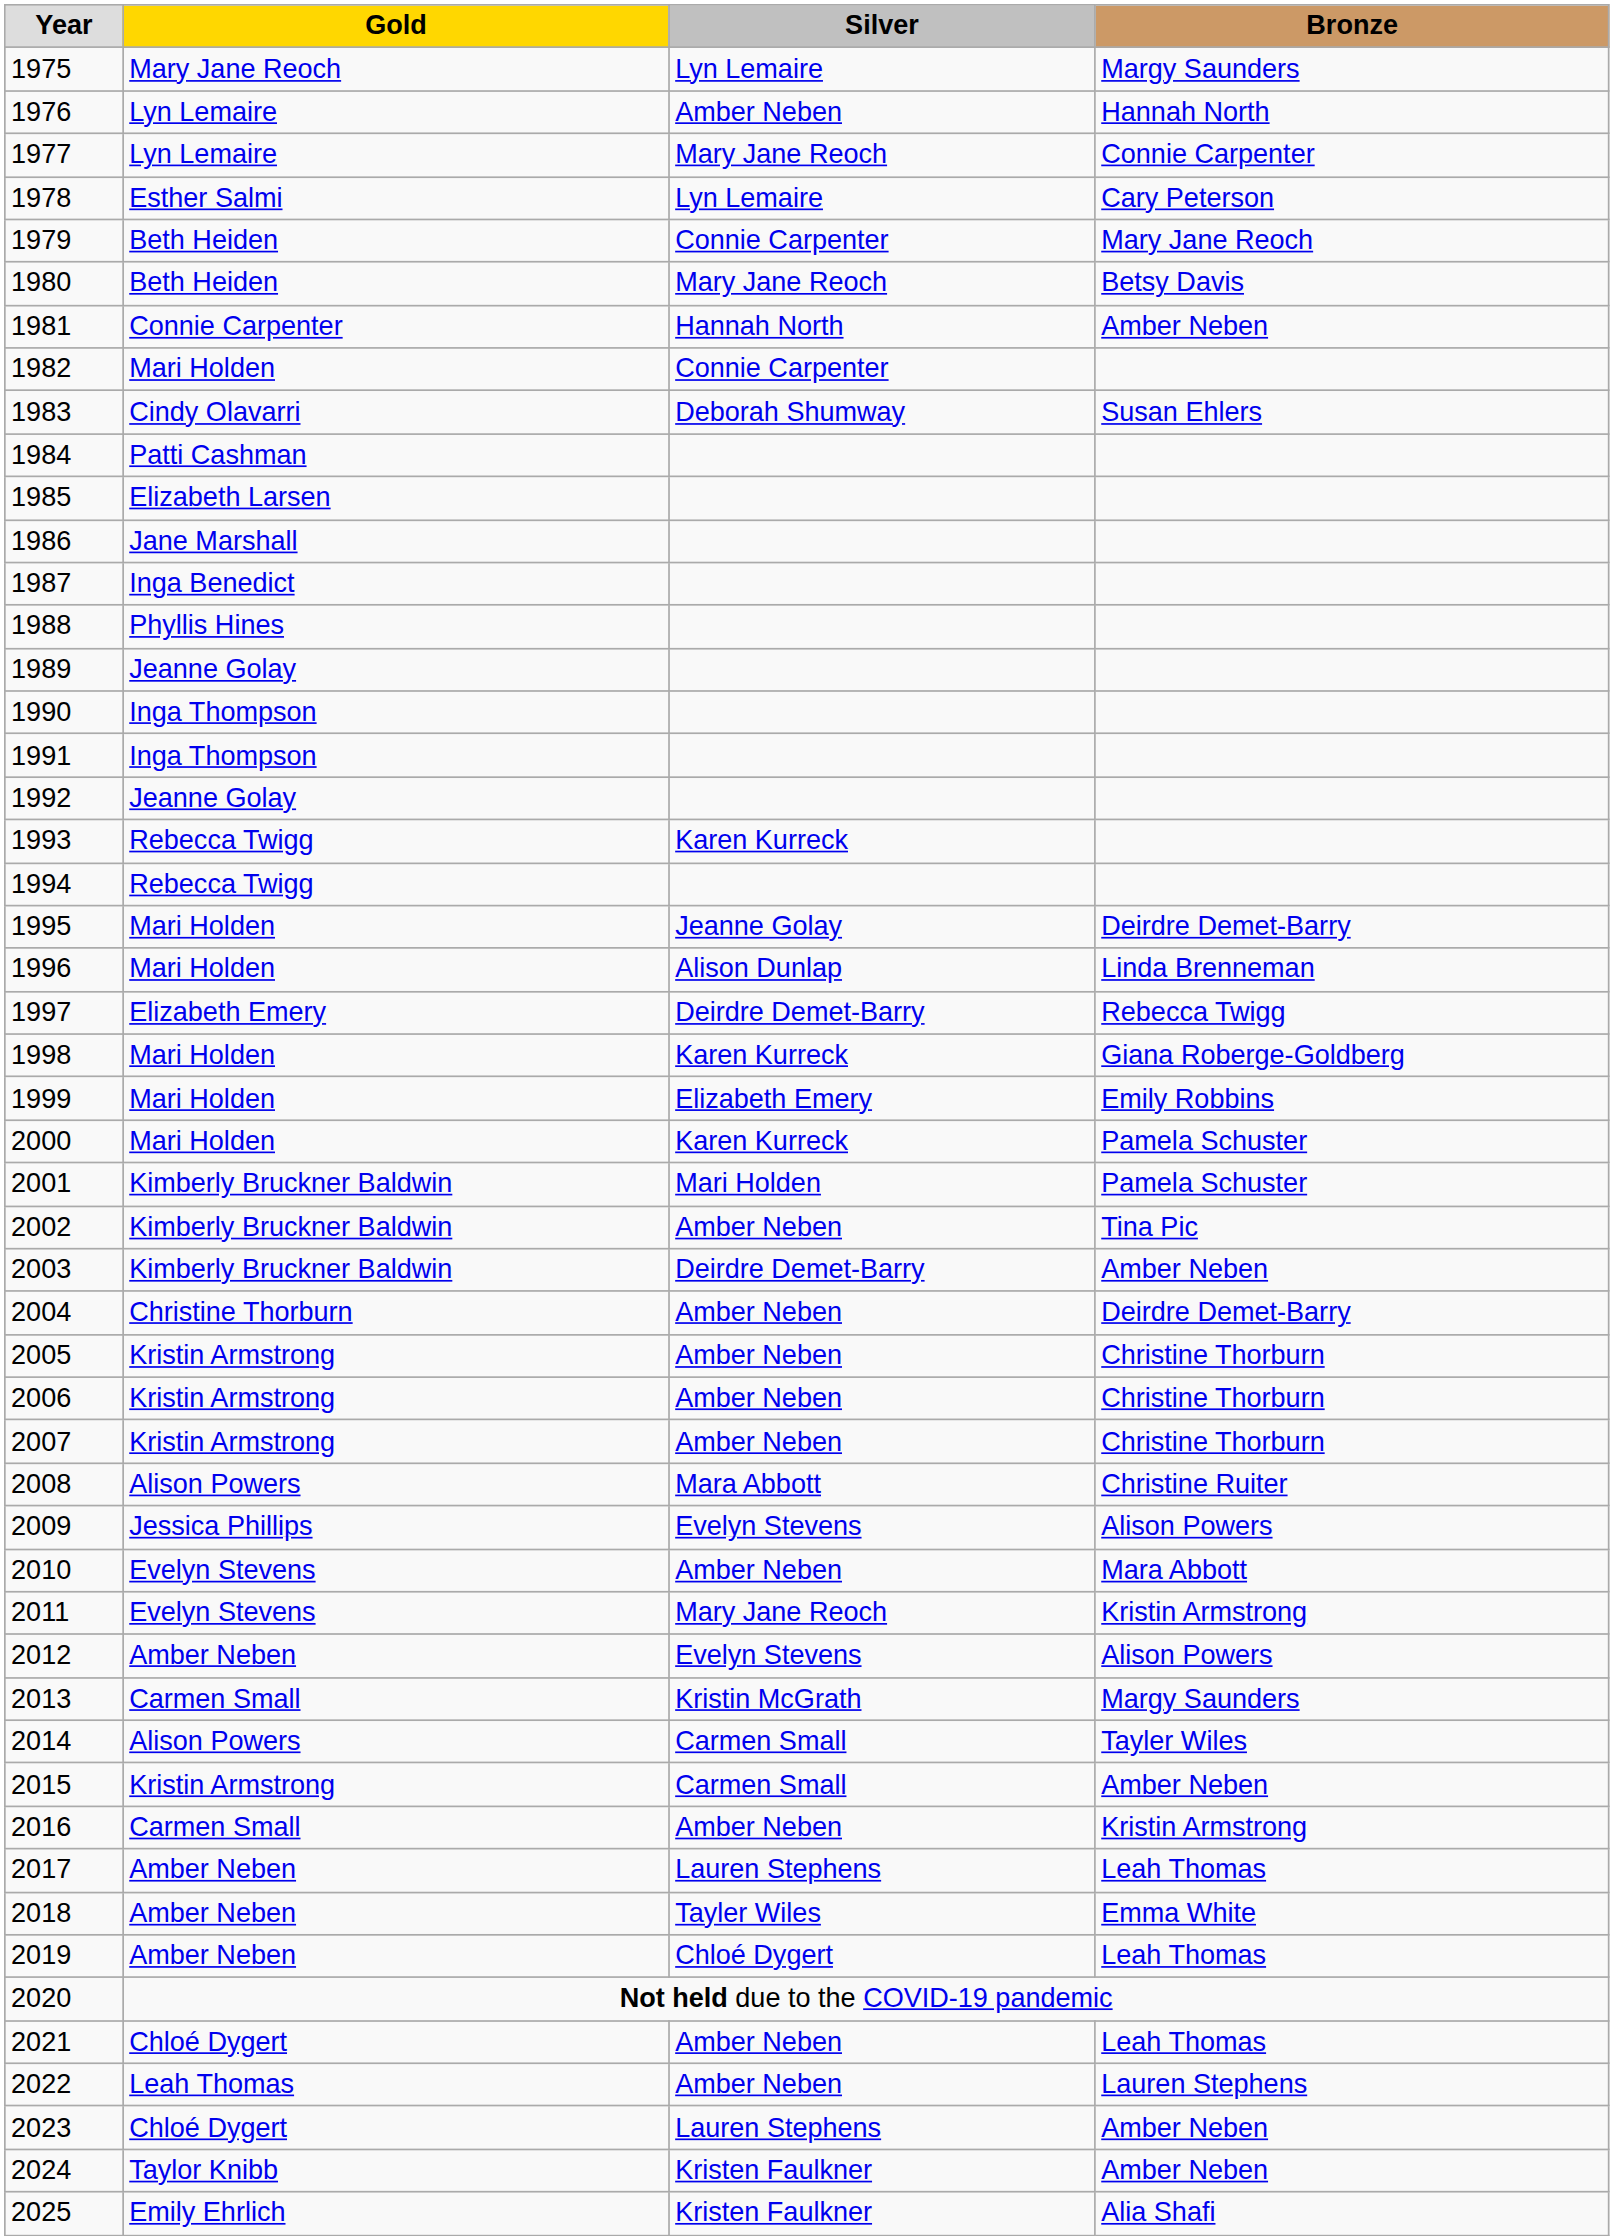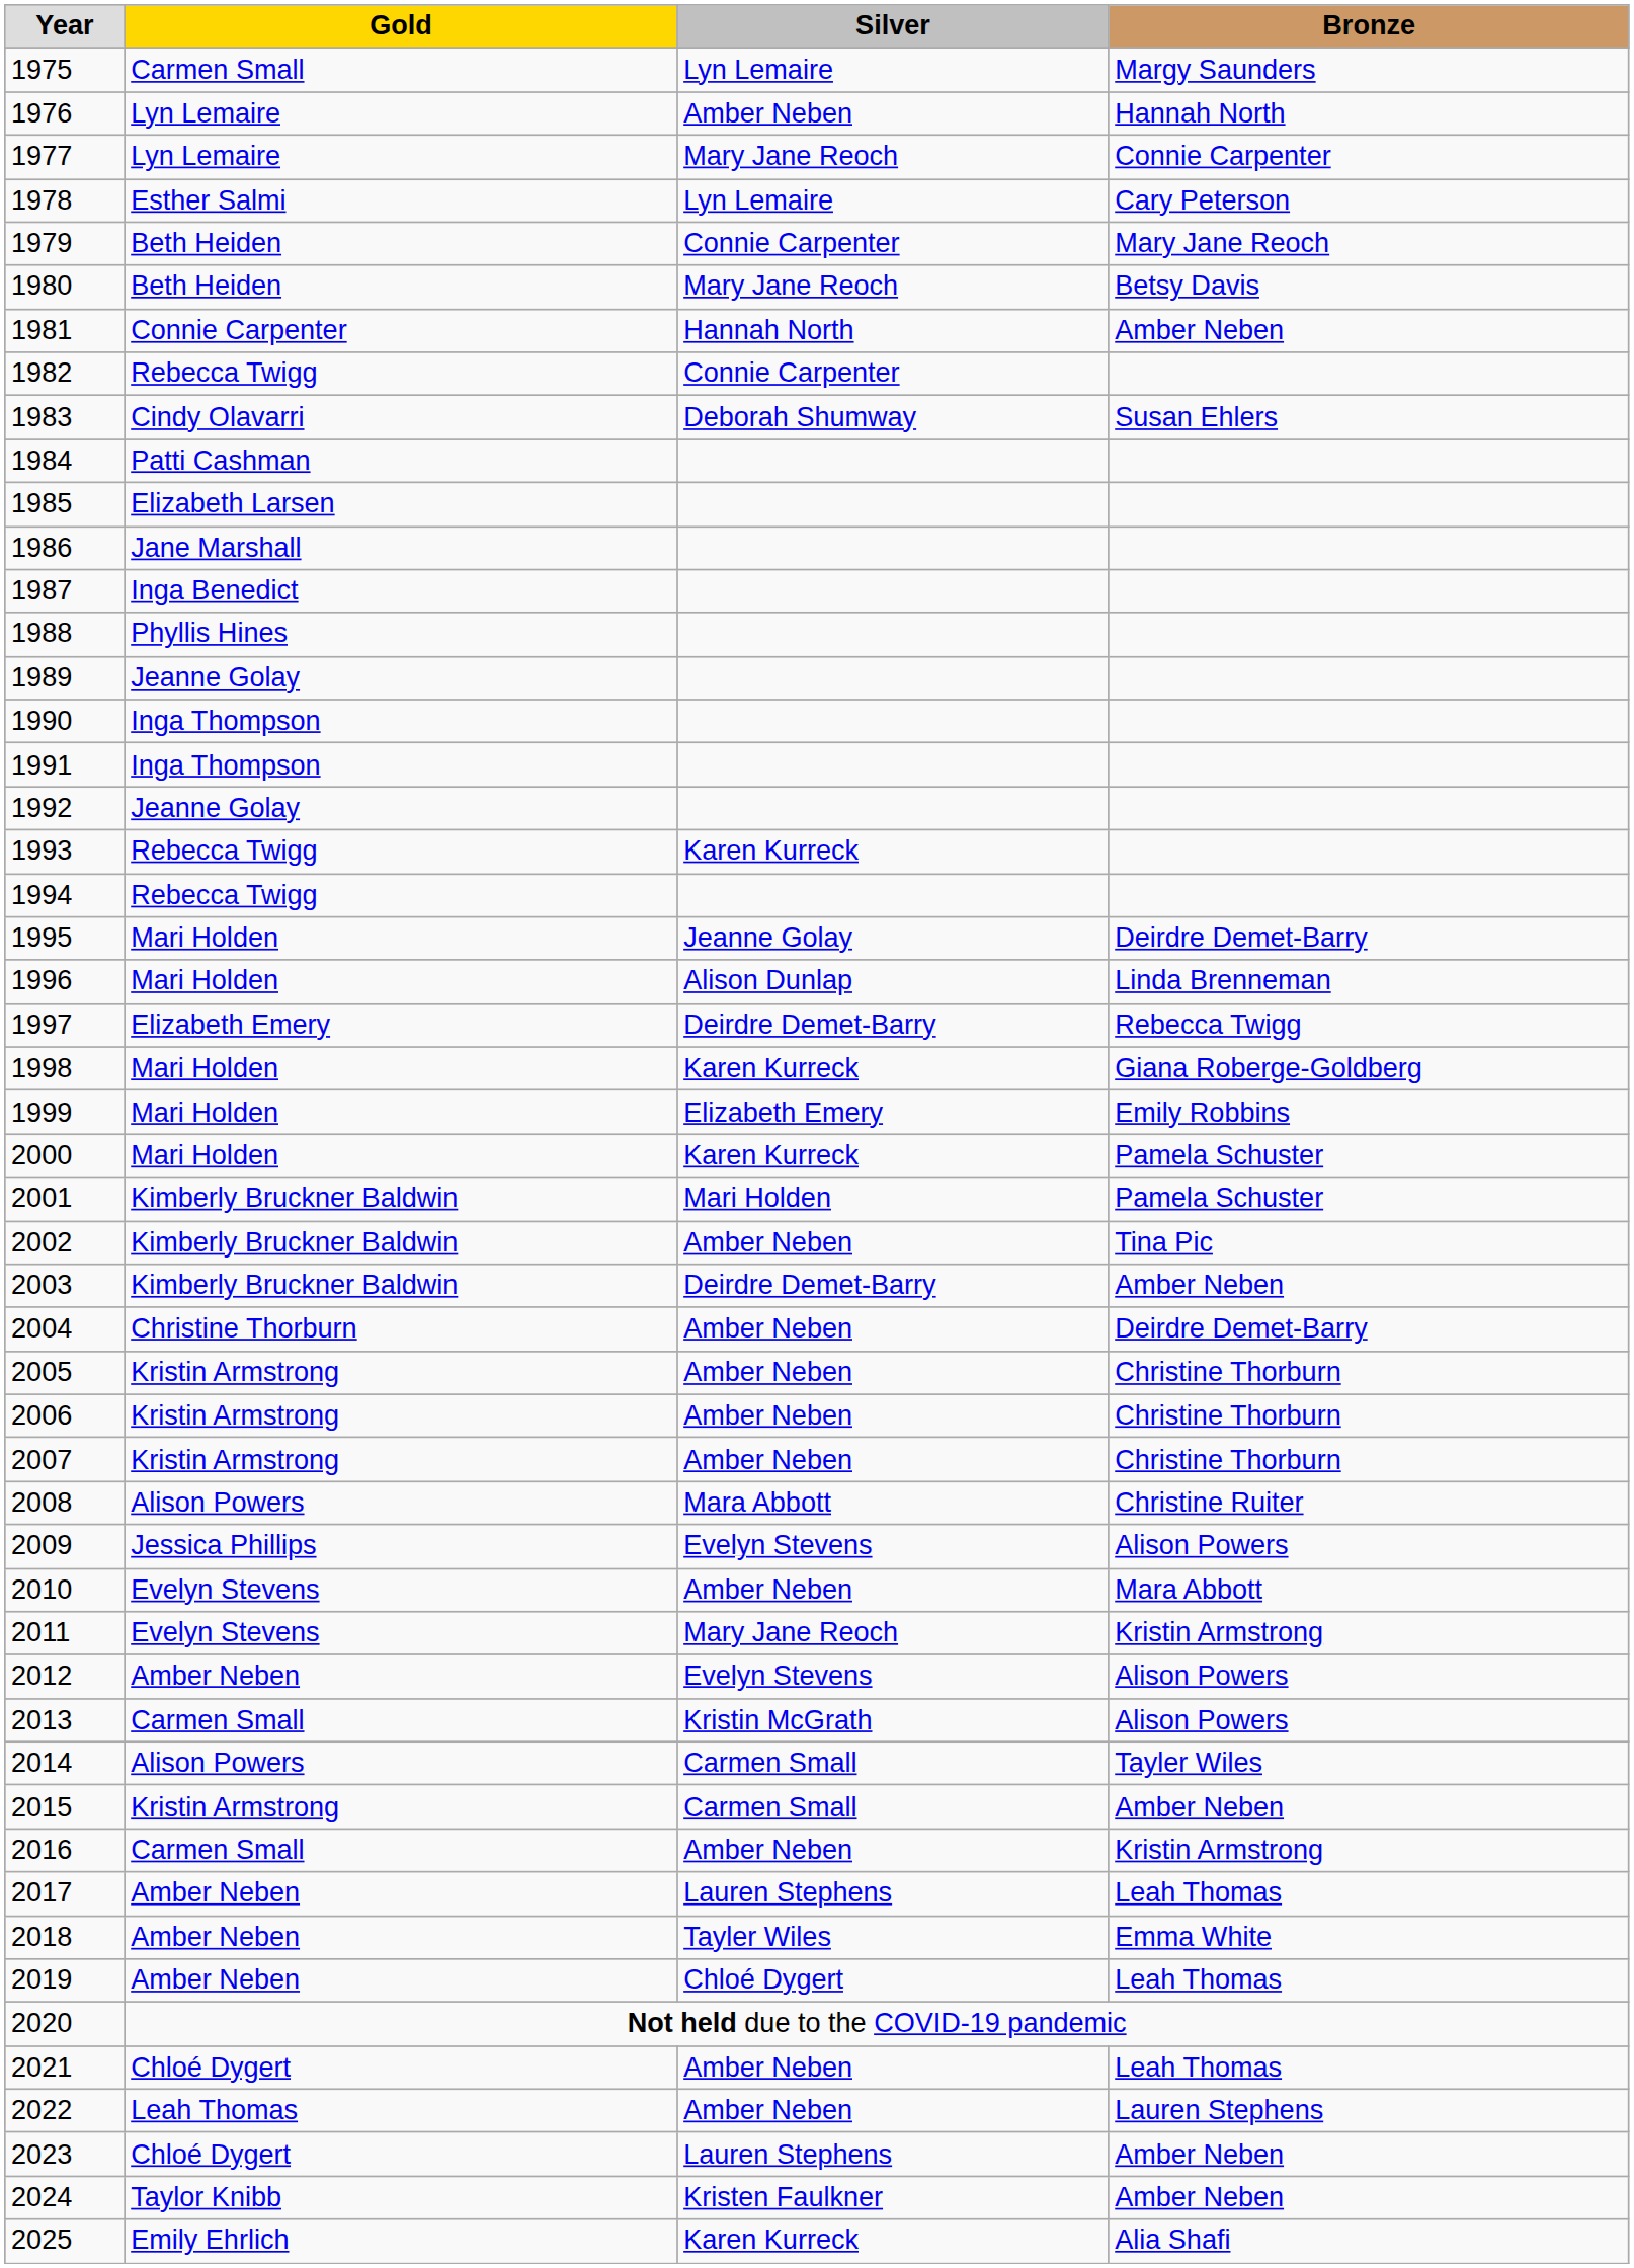1975 | Gold: Mary Jane Reoch -> Carmen Small
1982 | Gold: Mari Holden -> Rebecca Twigg
2013 | Bronze: Margy Saunders -> Alison Powers
2025 | Silver: Kristen Faulkner -> Karen Kurreck
